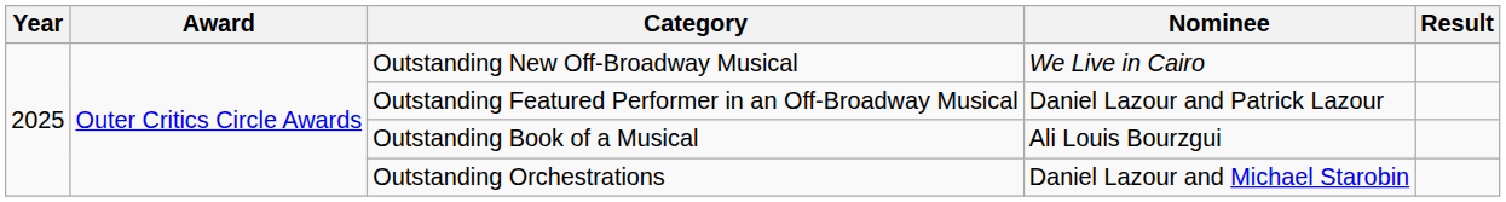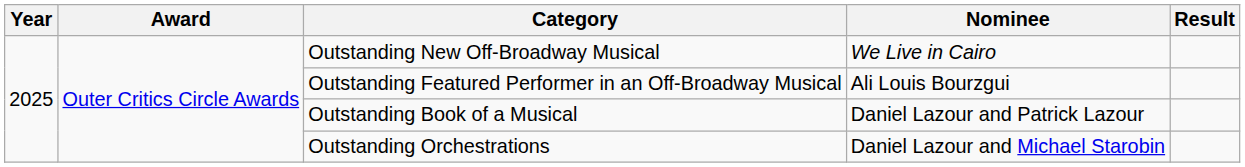Outstanding Featured Performer in an Off-Broadway Musical | Nominee: Daniel Lazour and Patrick Lazour -> Ali Louis Bourzgui
Outstanding Book of a Musical | Nominee: Ali Louis Bourzgui -> Daniel Lazour and Patrick Lazour
